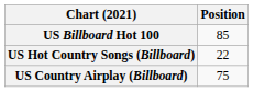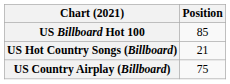US Hot Country Songs (Billboard) | Position: 22 -> 21
